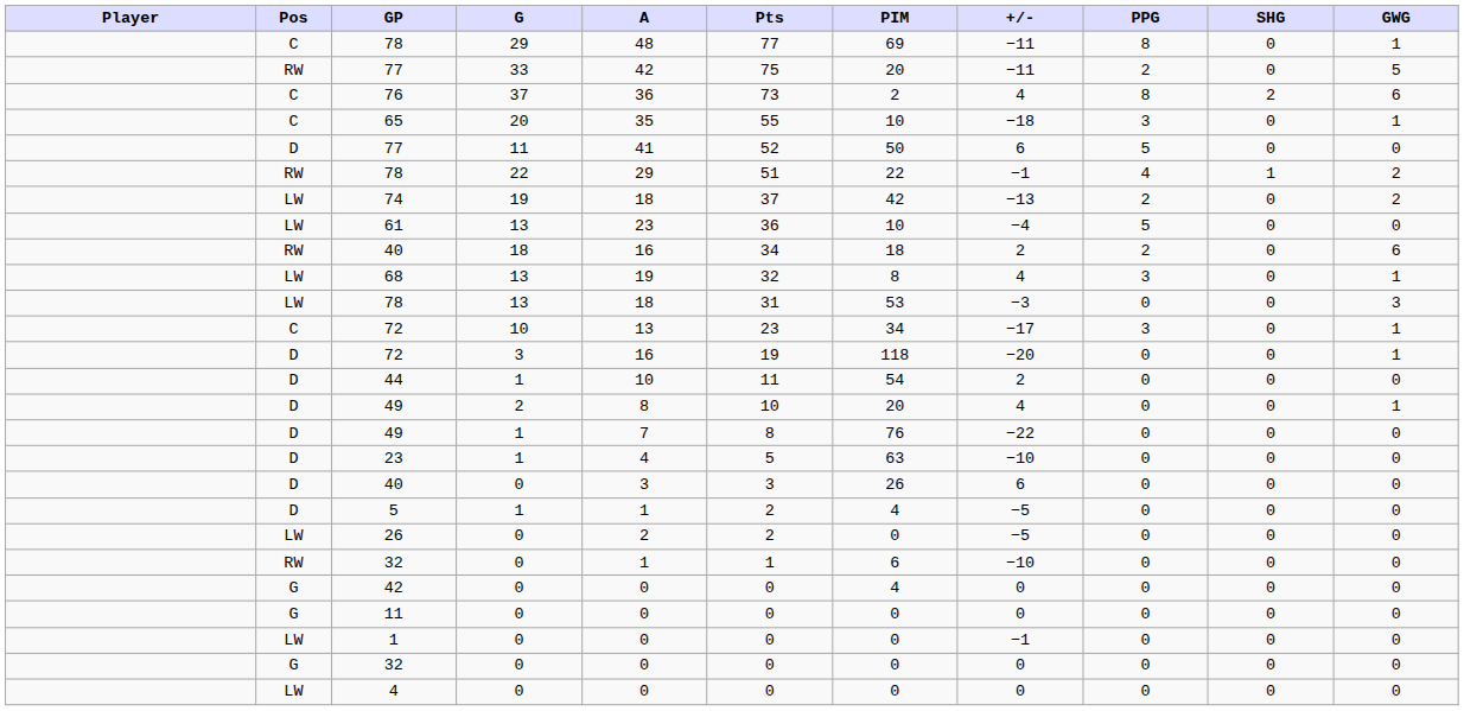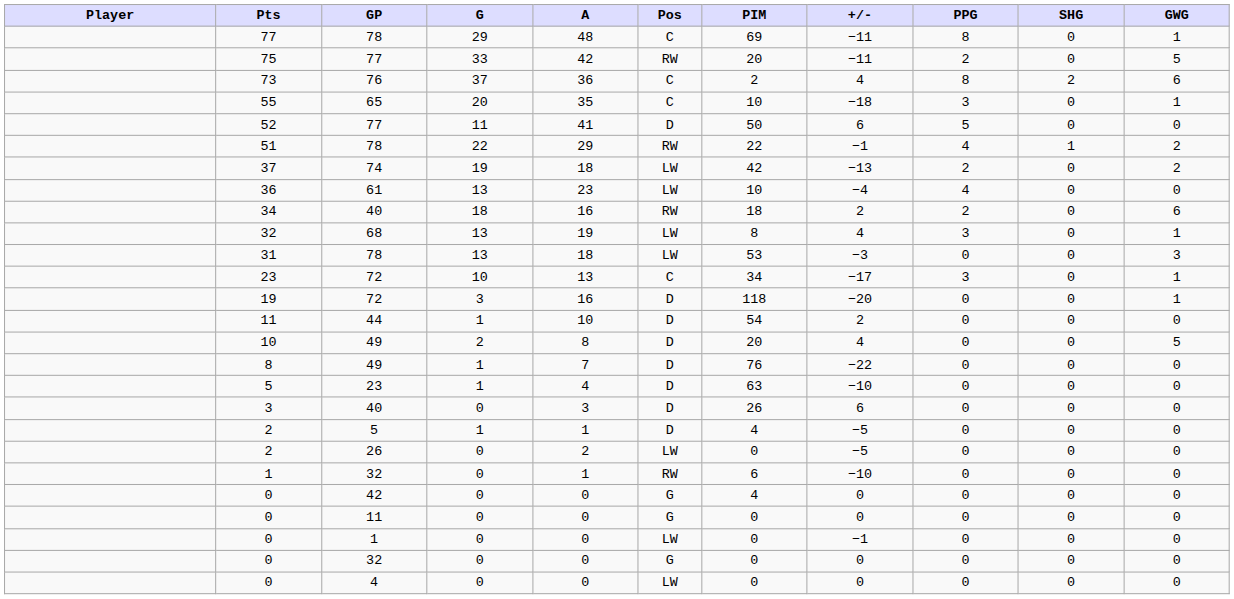columns swapped: Pos <-> Pts
61 | PPG: 5 -> 4
49 / 2 | GWG: 1 -> 5
